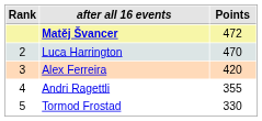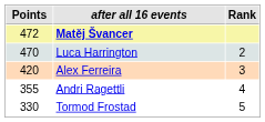columns swapped: Rank <-> Points
